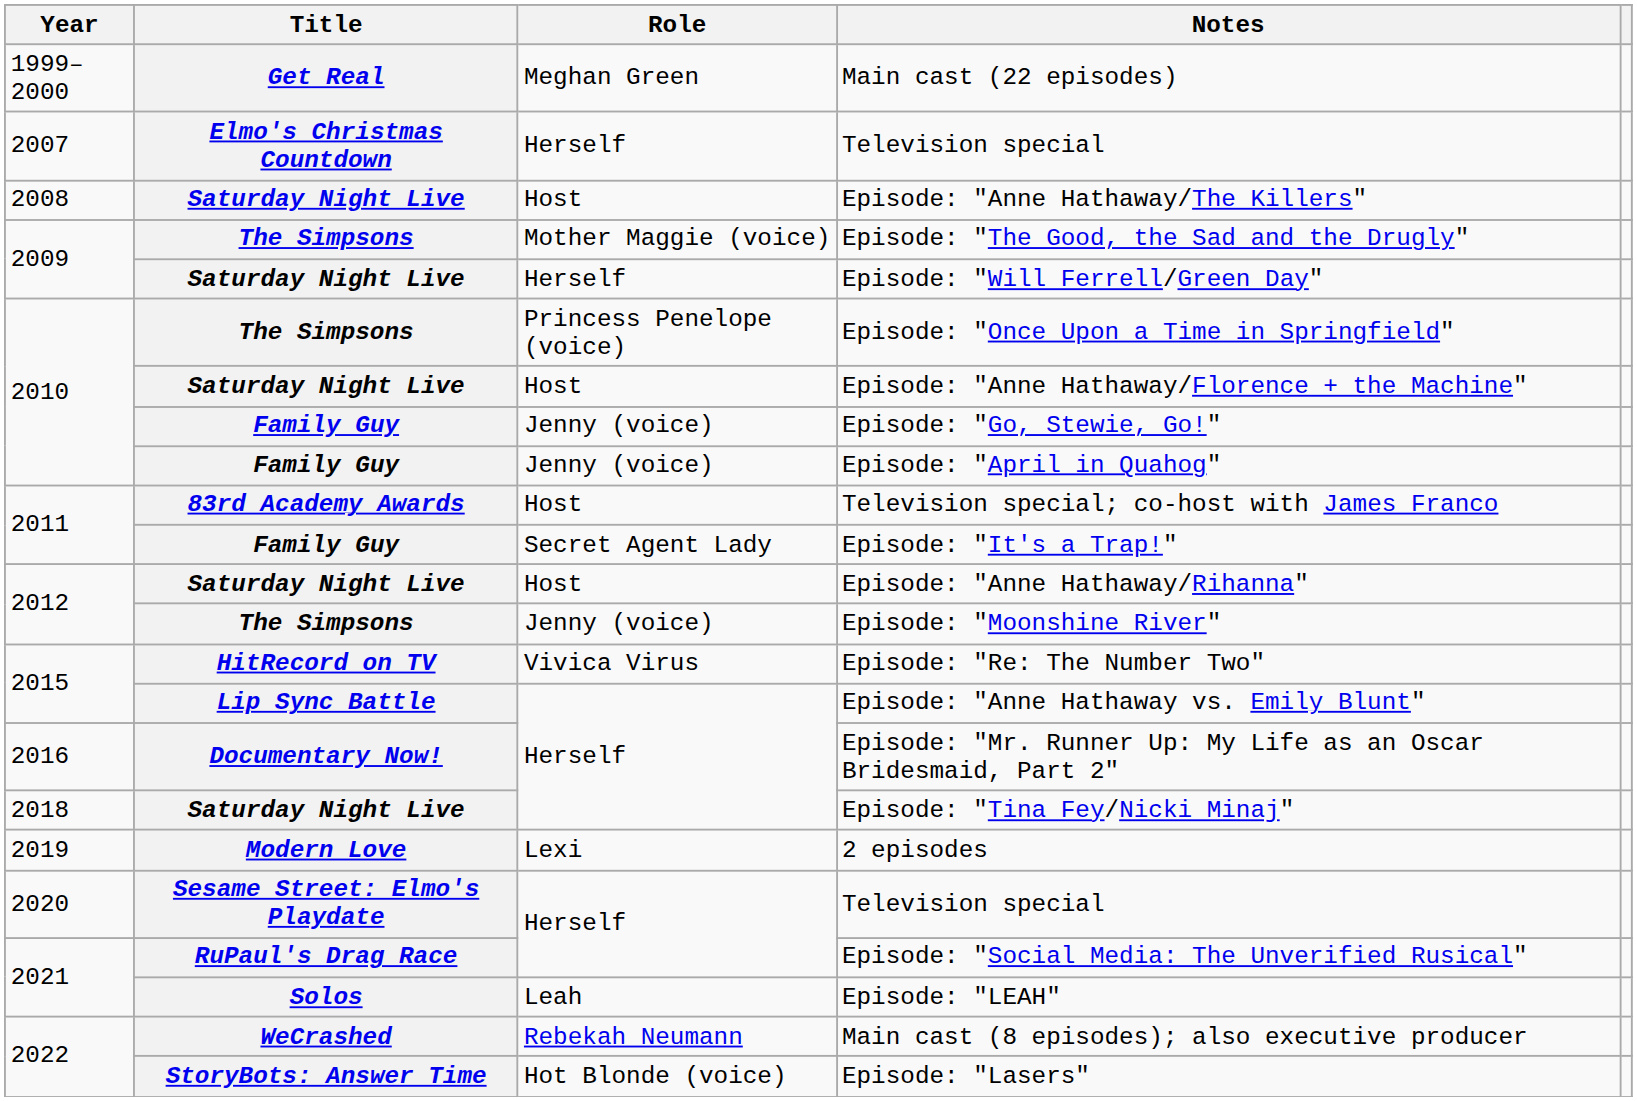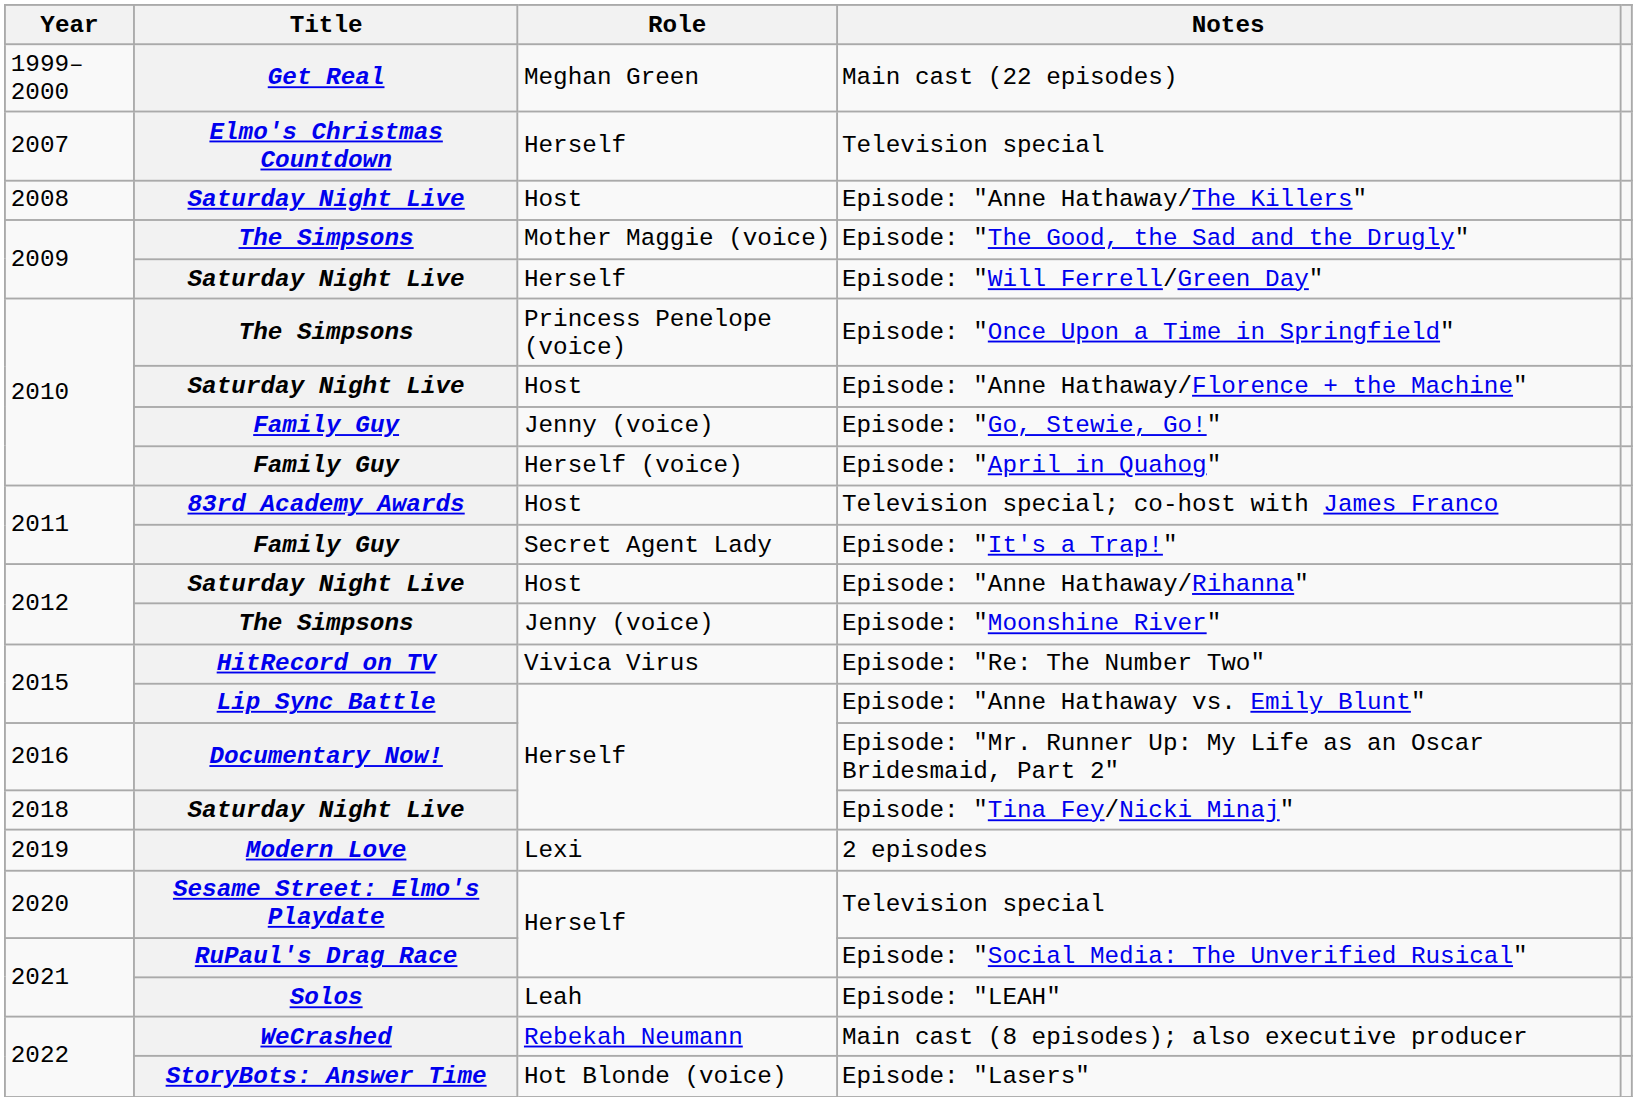Episode: "April in Quahog" | Role: Jenny (voice) -> Herself (voice)
